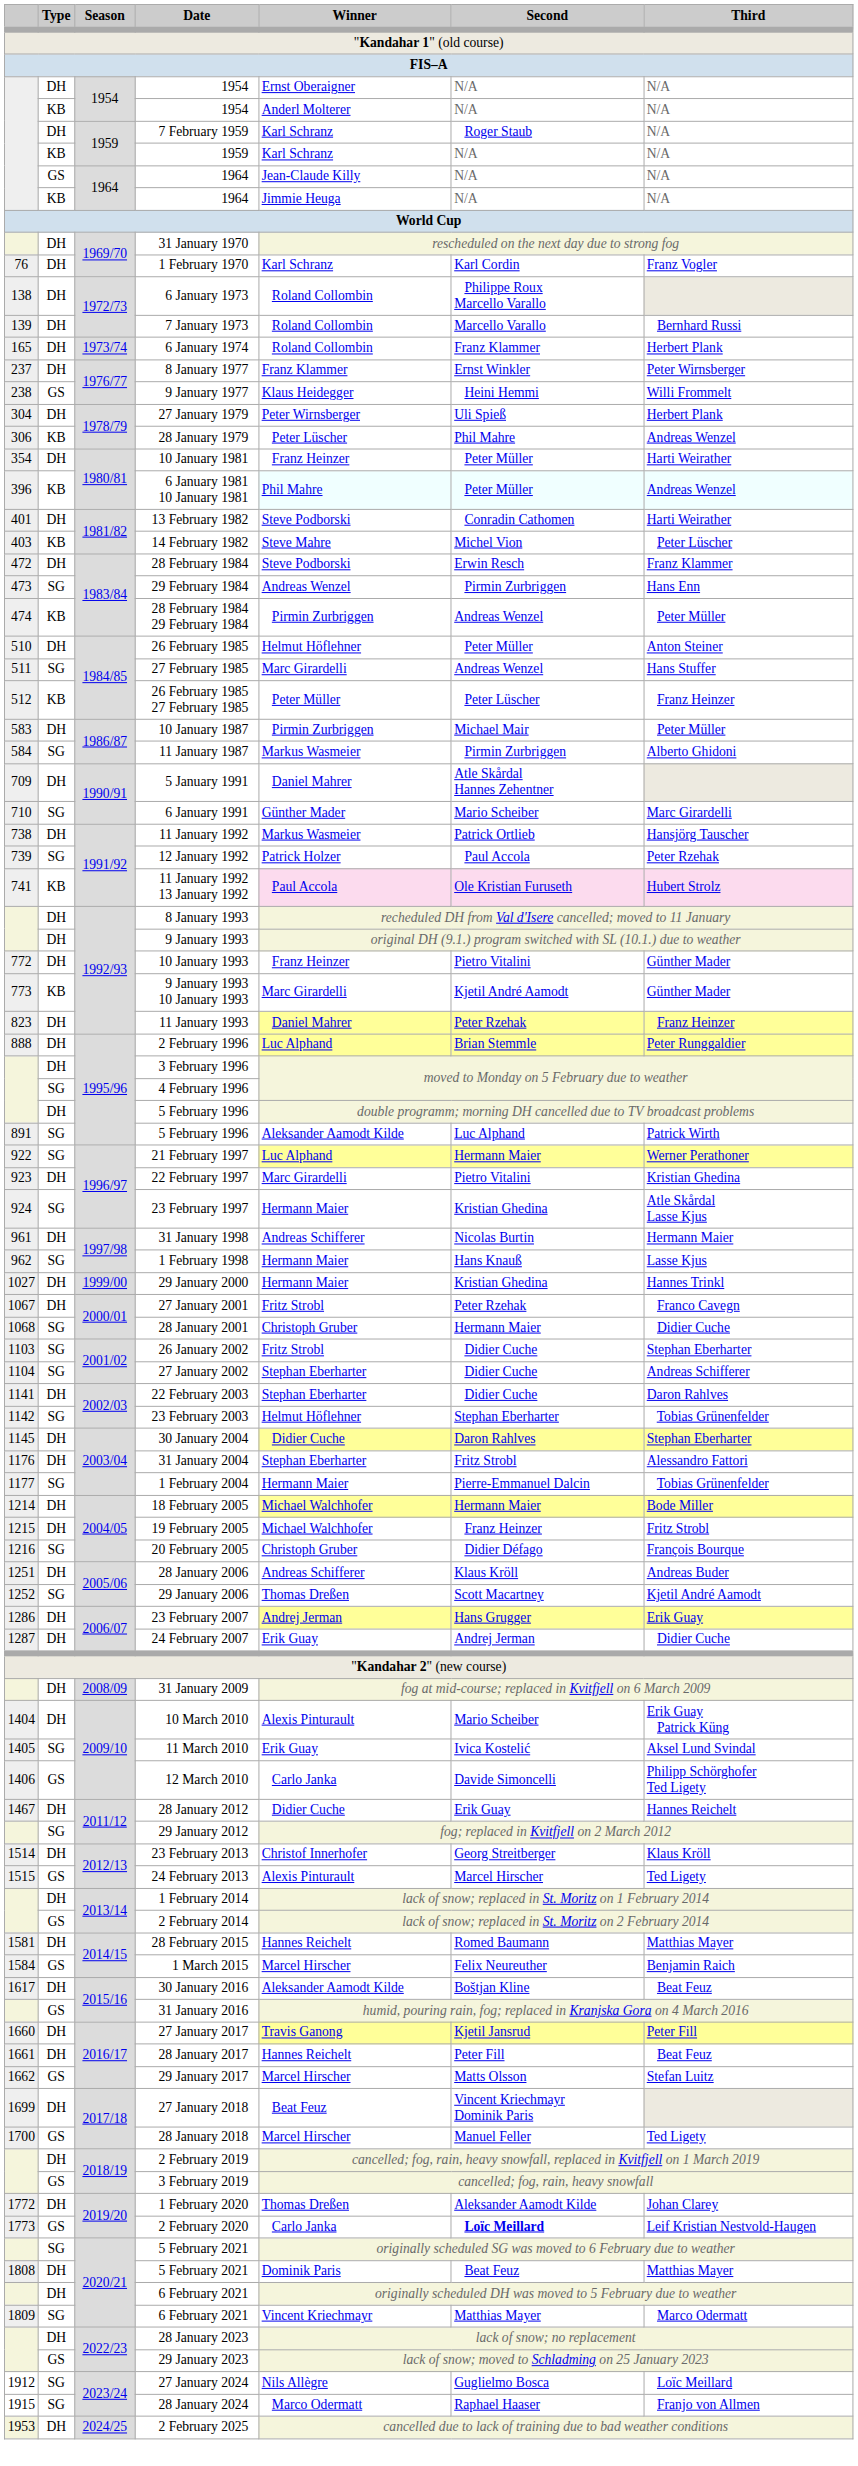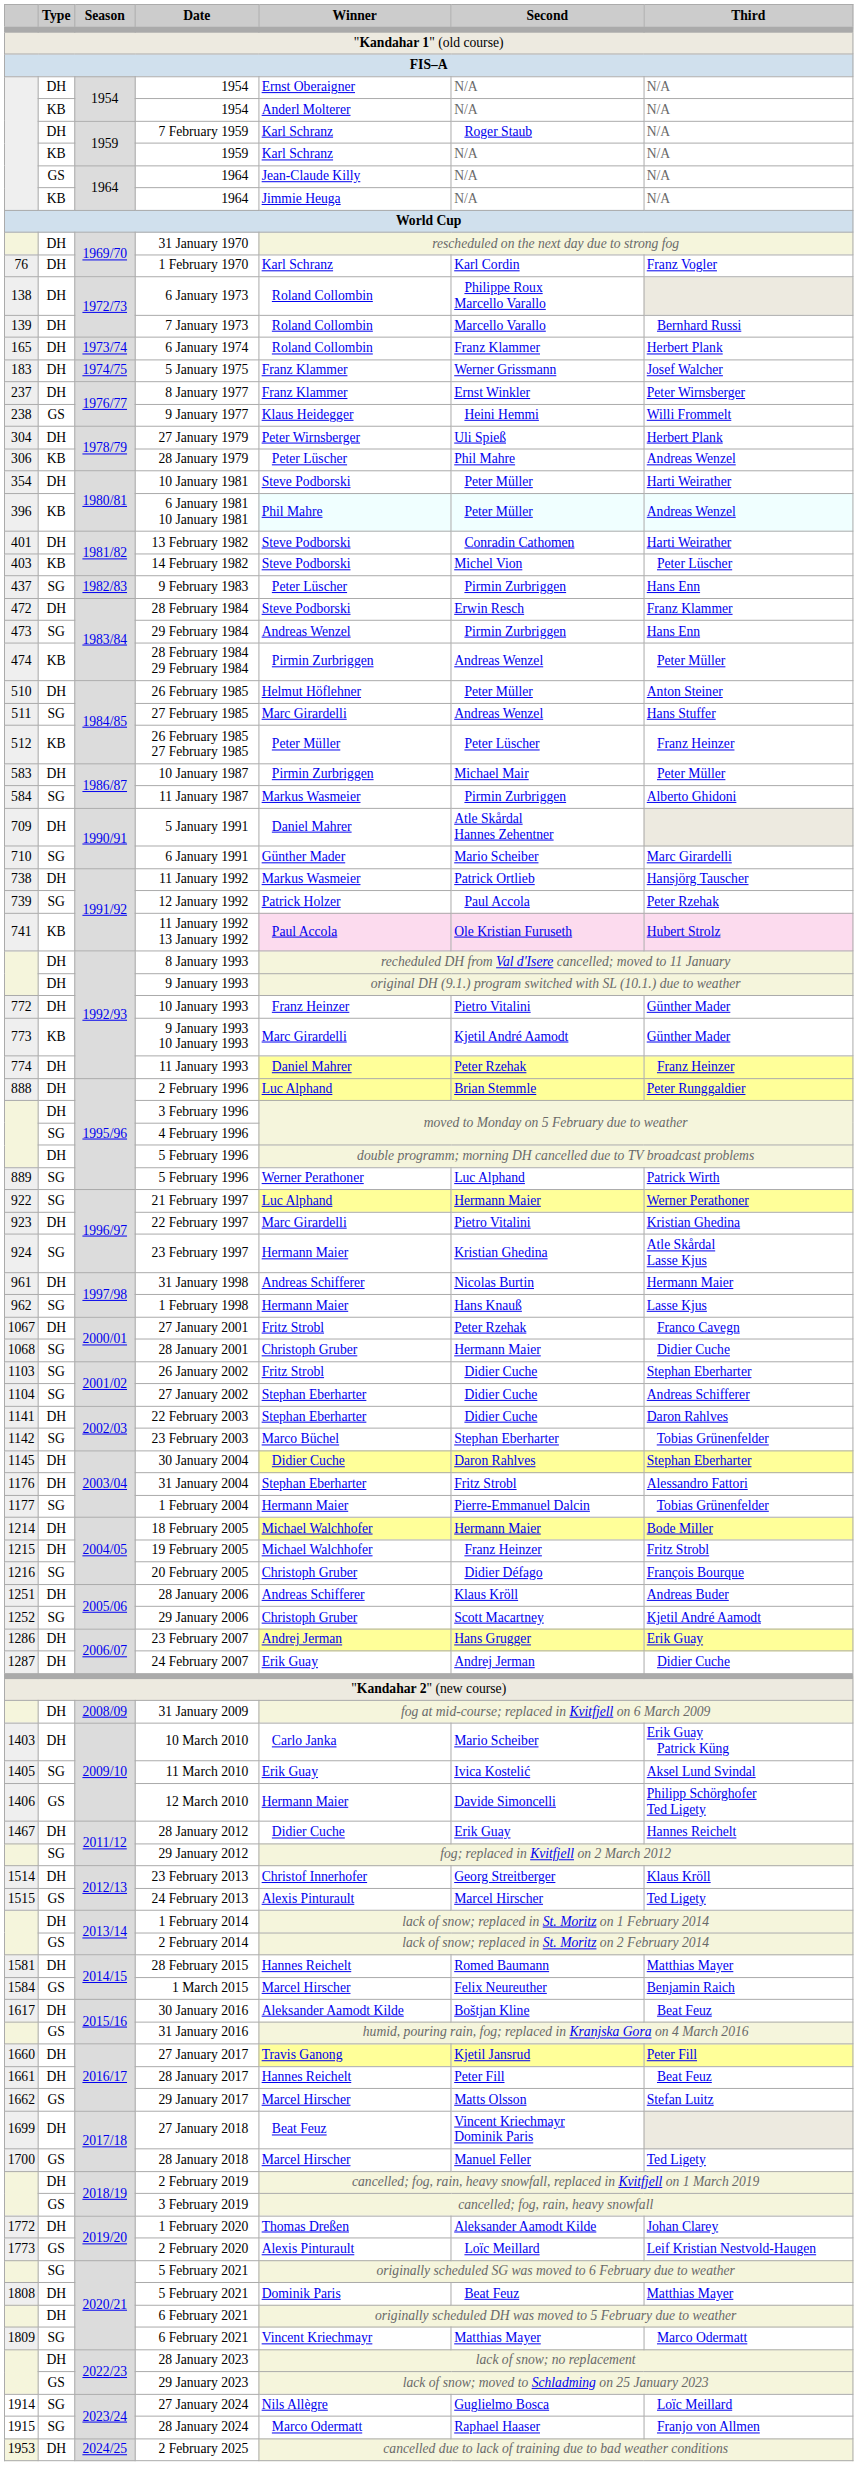+ row: 183 | DH | 1974/75 | 5 January 1975 | Franz Klammer | Werner Grissmann | Josef Walcher
10 January 1981 | Winner: Franz Heinzer -> Steve Podborski
14 February 1982 | Winner: Steve Mahre -> Steve Podborski
+ row: 437 | SG | 1982/83 | 9 February 1983 | Peter Lüscher | Pirmin Zurbriggen | Hans Enn
11 January 1993 | column 1: 823 -> 774
SG / 5 February 1996 | column 1: 891 -> 889
SG / 5 February 1996 | Winner: Aleksander Aamodt Kilde -> Werner Perathoner
- row: 1027 | DH | 1999/00 | 29 January 2000 | Hermann Maier | Kristian Ghedina | Hannes Trinkl
23 February 2003 | Winner: Helmut Höflehner -> Marco Büchel
29 January 2006 | Winner: Thomas Dreßen -> Christoph Gruber
10 March 2010 | column 1: 1404 -> 1403
10 March 2010 | Winner: Alexis Pinturault -> Carlo Janka
12 March 2010 | Winner: Carlo Janka -> Hermann Maier
2 February 2020 | Winner: Carlo Janka -> Alexis Pinturault
2 February 2020 | Second: bold -> normal
27 January 2024 | column 1: 1912 -> 1914
